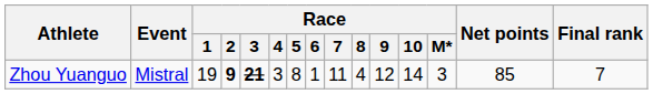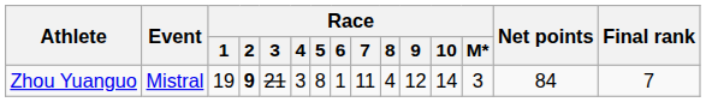Zhou Yuanguo | Race / 3: bold -> normal
Zhou Yuanguo | Net points: 85 -> 84
